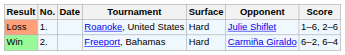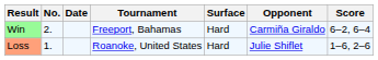rows swapped: Loss <-> Win
